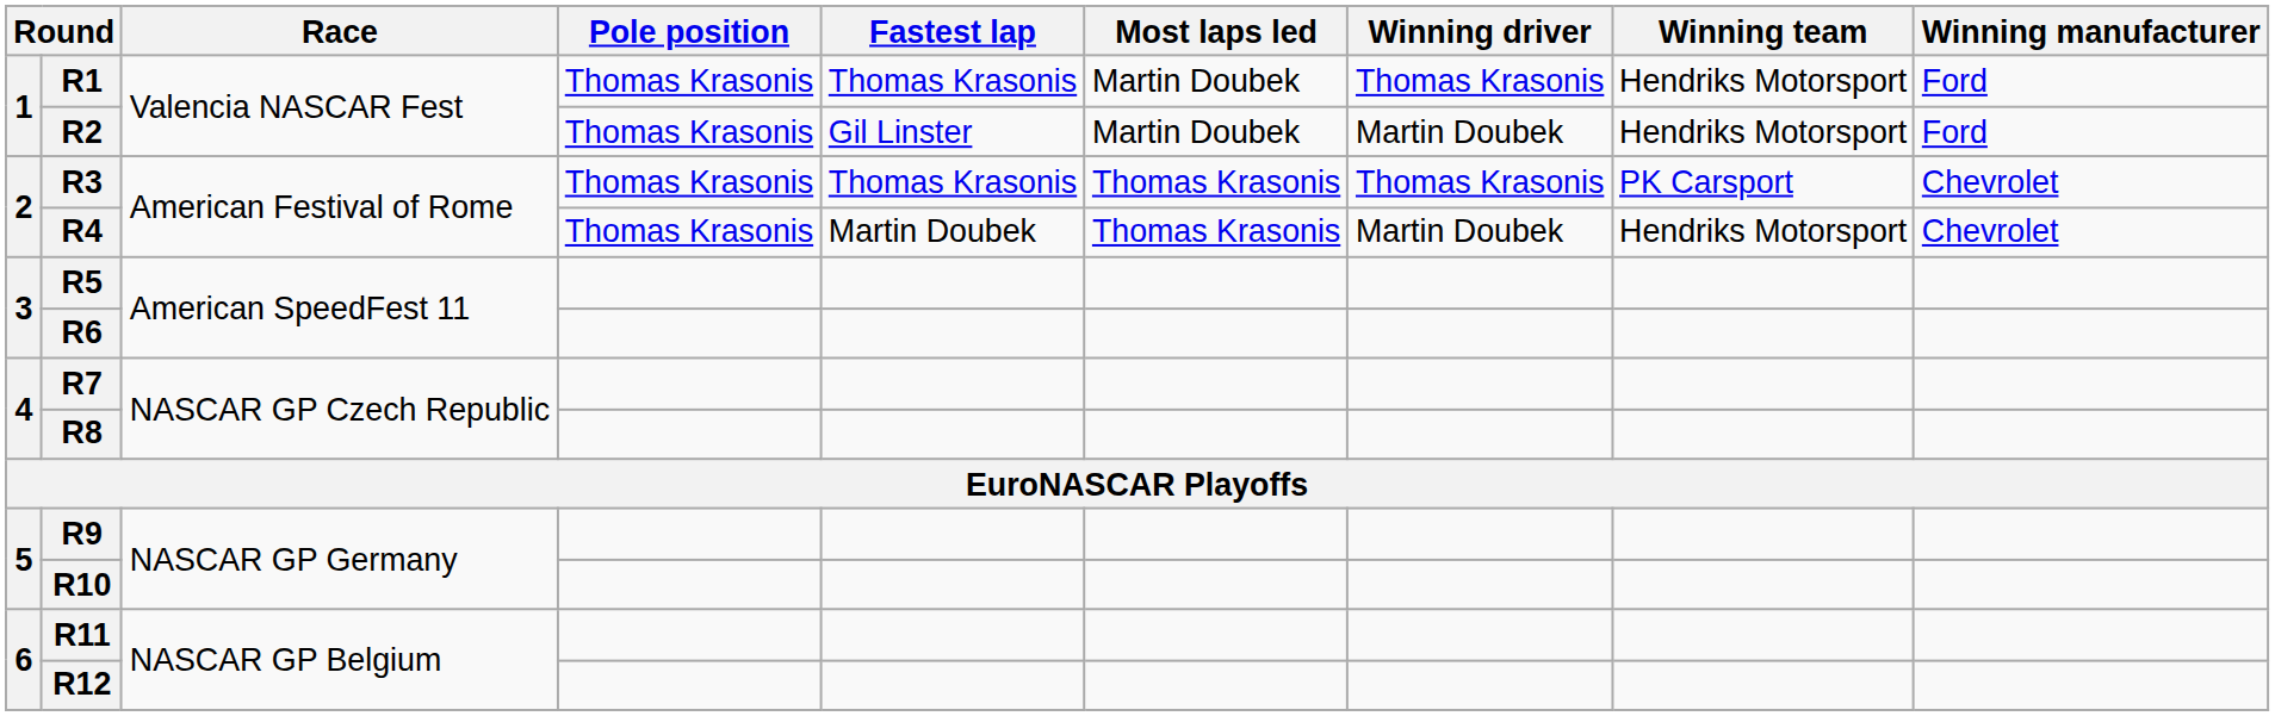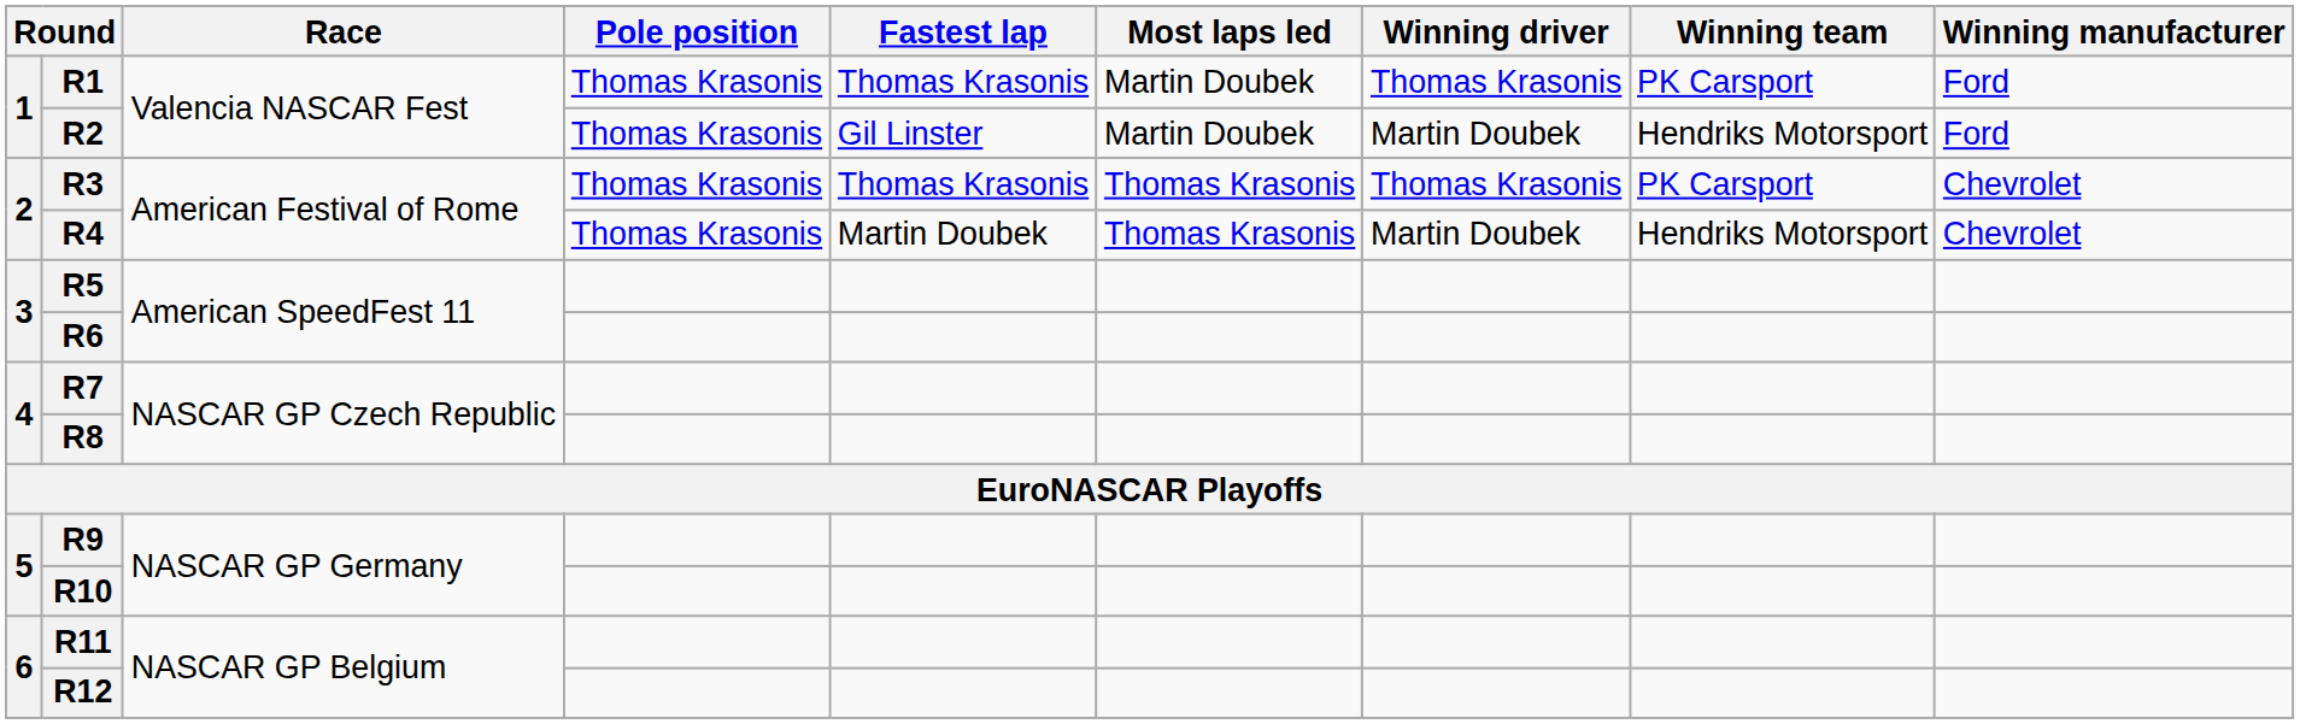R1 | Winning team: Hendriks Motorsport -> PK Carsport
